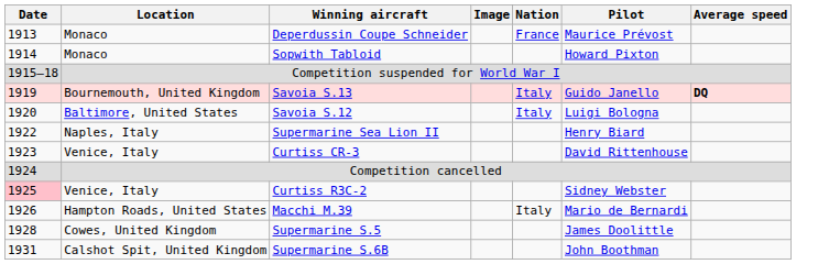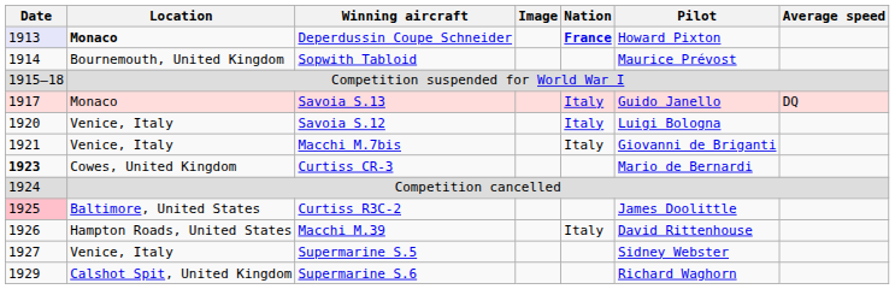Deperdussin Coupe Schneider | Date: no background -> lavender background
Deperdussin Coupe Schneider | Location: normal -> bold
Deperdussin Coupe Schneider | Nation: normal -> bold
Deperdussin Coupe Schneider | Pilot: Maurice Prévost -> Howard Pixton
Sopwith Tabloid | Location: Monaco -> Bournemouth, United Kingdom
Sopwith Tabloid | Pilot: Howard Pixton -> Maurice Prévost
Savoia S.13 | Date: 1919 -> 1917
Savoia S.13 | Location: Bournemouth, United Kingdom -> Monaco
Savoia S.13 | Average speed: bold -> normal
Savoia S.12 | Location: Baltimore, United States -> Venice, Italy
+ row: 1921 | Venice, Italy | Macchi M.7bis | Italy | Giovanni de Briganti
- row: 1922 | Naples, Italy | Supermarine Sea Lion II | Henry Biard
Curtiss CR-3 | Date: normal -> bold
Curtiss CR-3 | Location: Venice, Italy -> Cowes, United Kingdom
Curtiss CR-3 | Pilot: David Rittenhouse -> Mario de Bernardi
Curtiss R3C-2 | Location: Venice, Italy -> Baltimore, United States
Curtiss R3C-2 | Pilot: Sidney Webster -> James Doolittle
Macchi M.39 | Pilot: Mario de Bernardi -> David Rittenhouse
Supermarine S.5 | Date: 1928 -> 1927
Supermarine S.5 | Location: Cowes, United Kingdom -> Venice, Italy
Supermarine S.5 | Pilot: James Doolittle -> Sidney Webster
+ row: 1929 | Calshot Spit, United Kingdom | Supermarine S.6 | Richard Waghorn
- row: 1931 | Calshot Spit, United Kingdom | Supermarine S.6B | John Boothman
